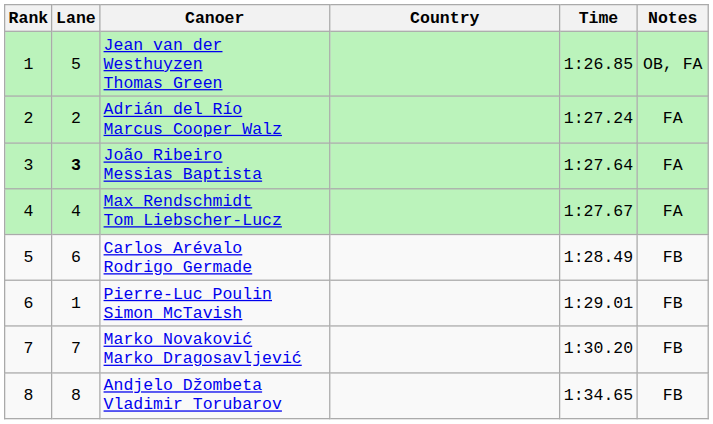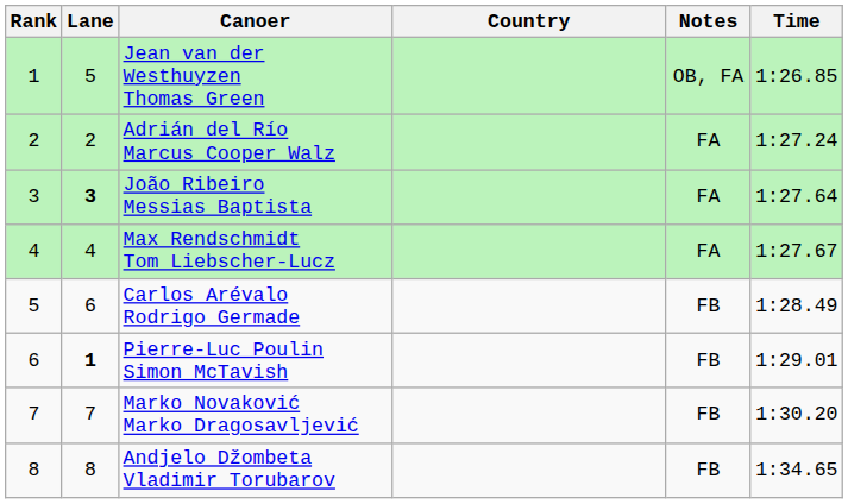columns swapped: Time <-> Notes
Pierre-Luc Poulin Simon McTavish | Lane: normal -> bold
